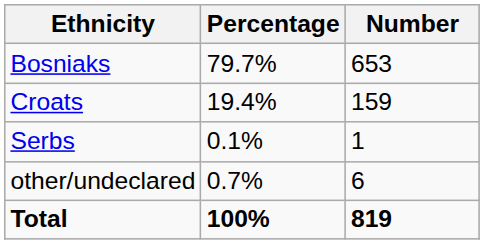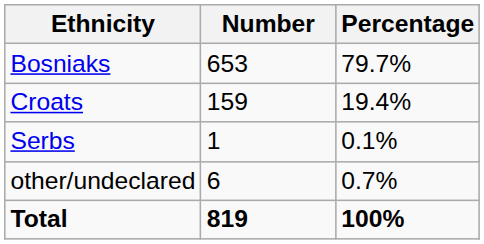columns swapped: Number <-> Percentage
